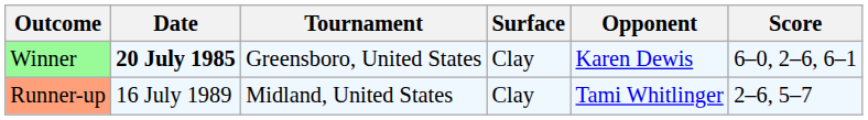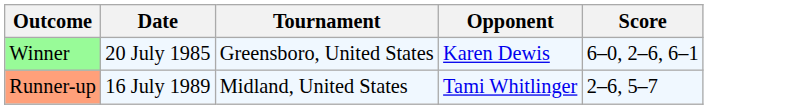- column: Surface | Clay | Clay
Winner | Date: bold -> normal
